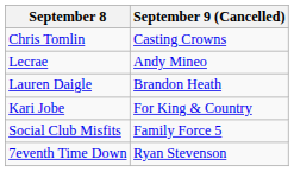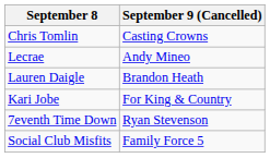rows swapped: Social Club Misfits <-> 7eventh Time Down
